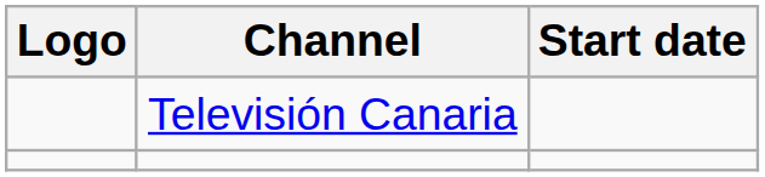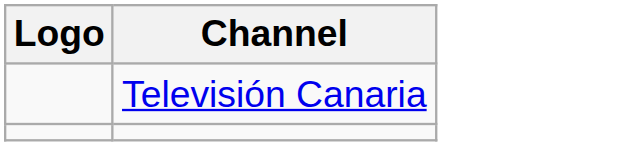- column: Start date
